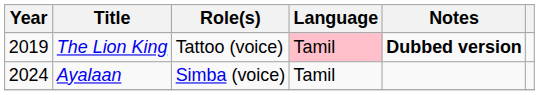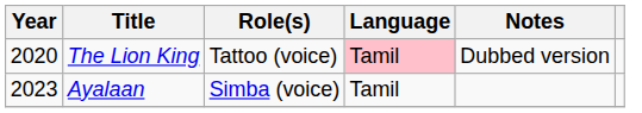The Lion King | Year: 2019 -> 2020
The Lion King | Notes: bold -> normal
Ayalaan | Year: 2024 -> 2023
